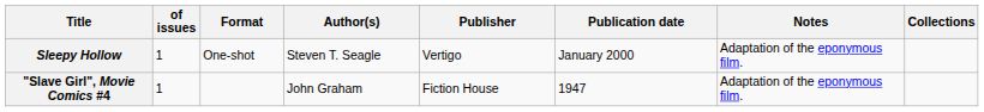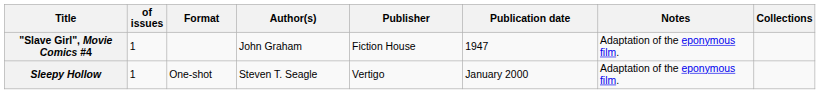rows swapped: "Slave Girl", Movie Comics #4 <-> Sleepy Hollow
